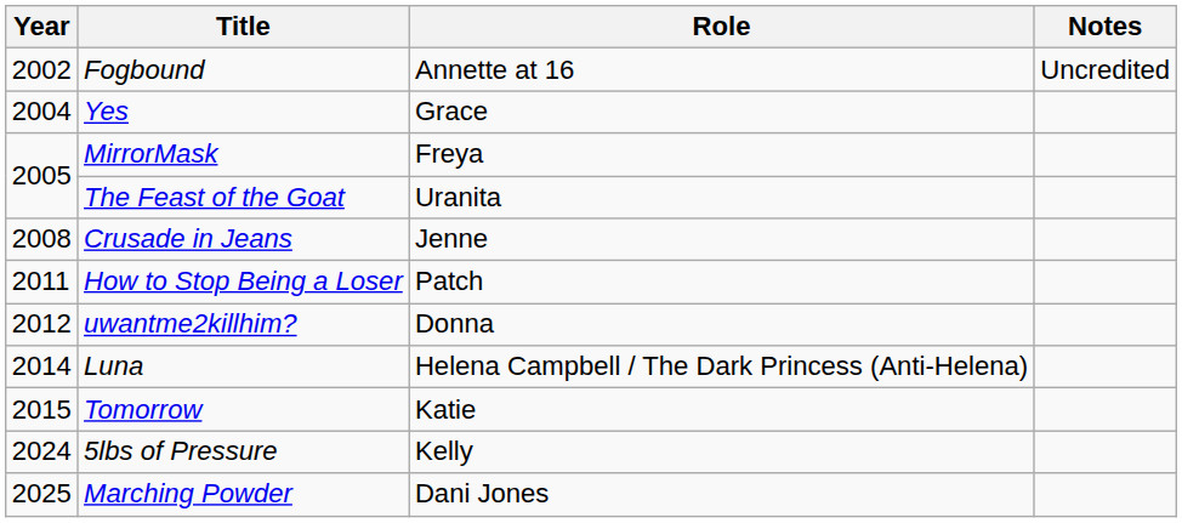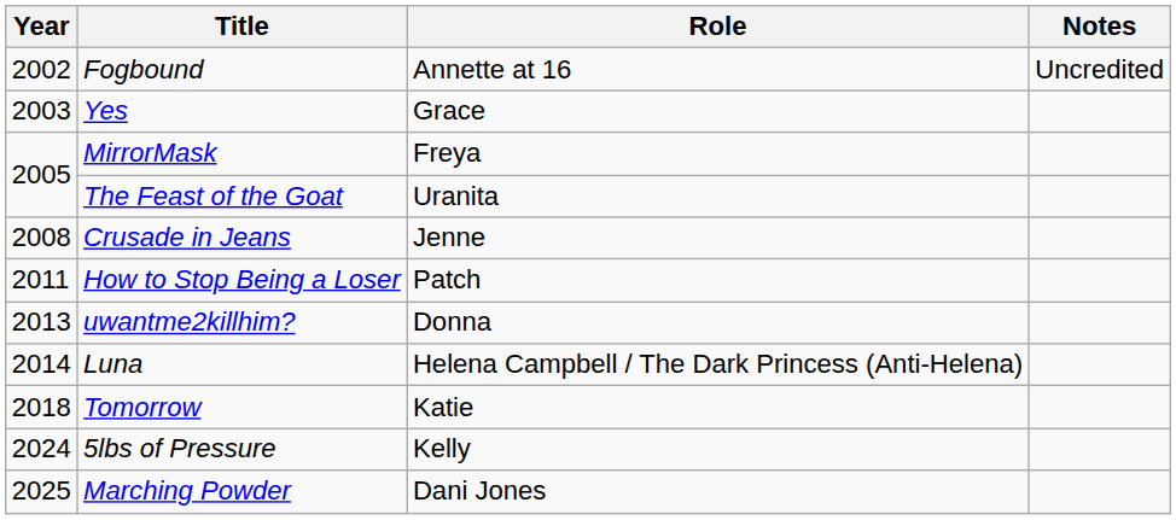Yes | Year: 2004 -> 2003
uwantme2killhim? | Year: 2012 -> 2013
Tomorrow | Year: 2015 -> 2018
